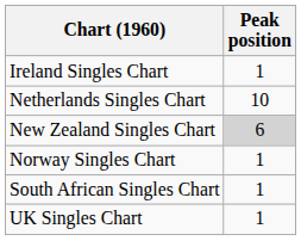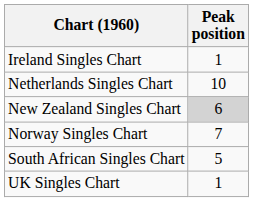Norway Singles Chart | Peak position: 1 -> 7
South African Singles Chart | Peak position: 1 -> 5
